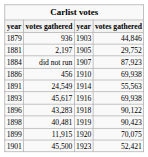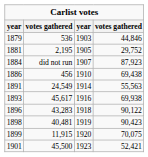1879 | column 2: 936 -> 536
1881 | column 2: 2,197 -> 2,195
1886 | column 4: 69,938 -> 69,438
